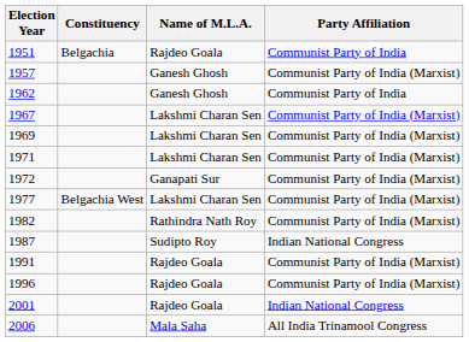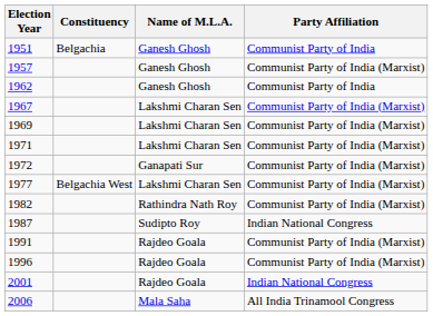1951 | Name of M.L.A.: Rajdeo Goala -> Ganesh Ghosh
